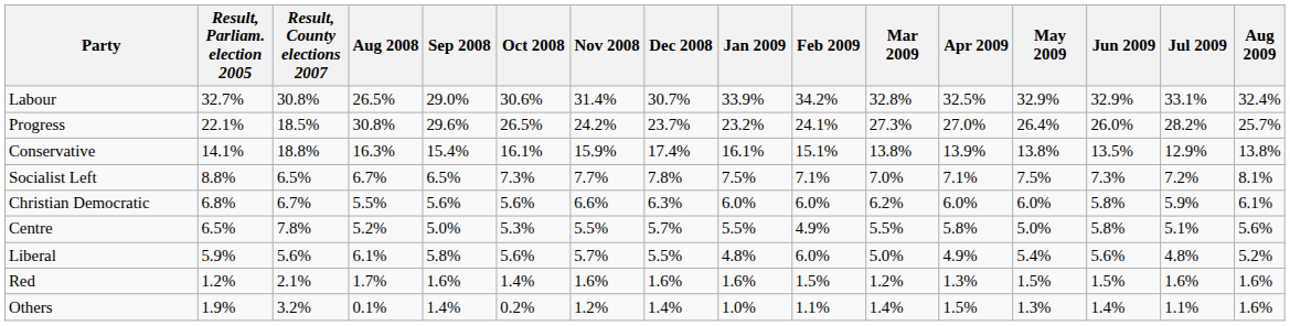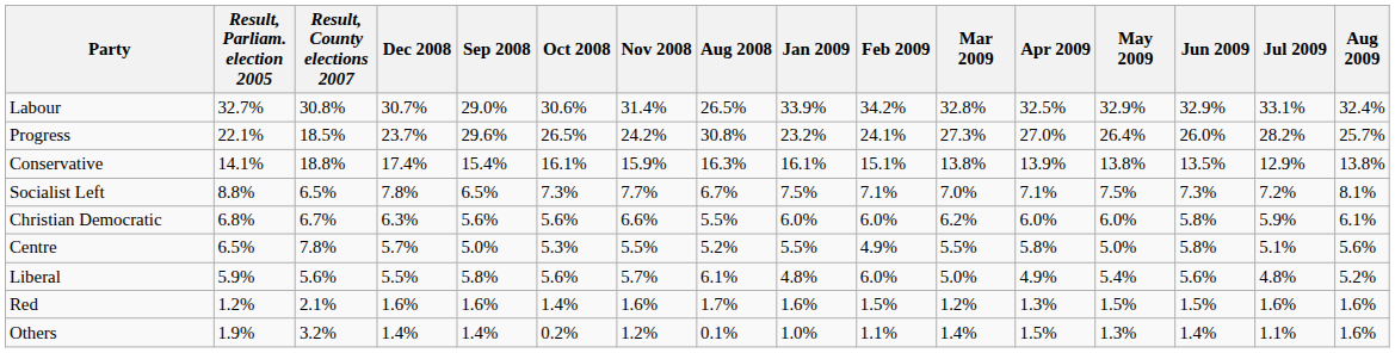columns swapped: Aug 2008 <-> Dec 2008
